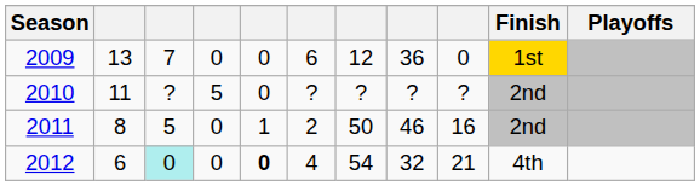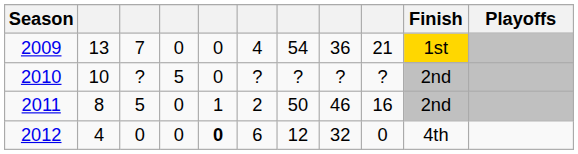2009 | column 6: 6 -> 4
2009 | column 7: 12 -> 54
2009 | column 9: 0 -> 21
2010 | column 2: 11 -> 10
2012 | column 2: 6 -> 4
2012 | column 3: paleturquoise background -> no background
2012 | column 6: 4 -> 6
2012 | column 7: 54 -> 12
2012 | column 9: 21 -> 0
